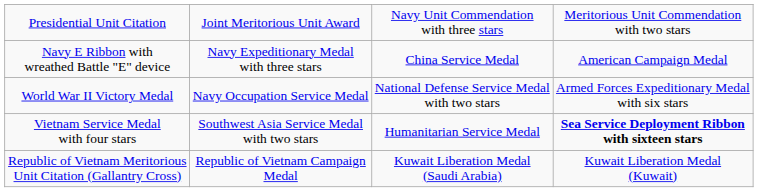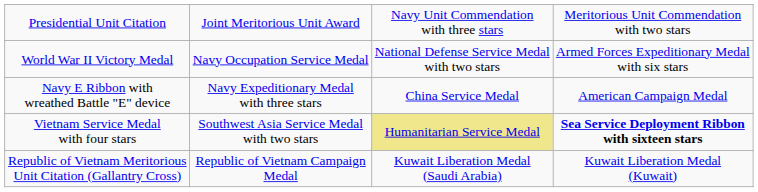rows swapped: Navy E Ribbon with wreathed Battle "E" device <-> World War II Victory Medal
Vietnam Service Medal with four stars | column 3: no background -> khaki background
